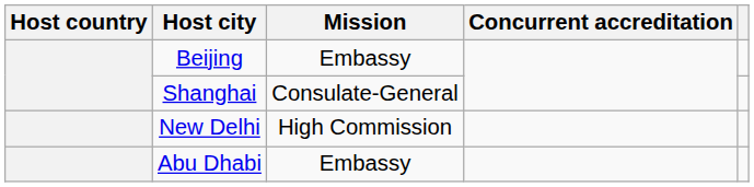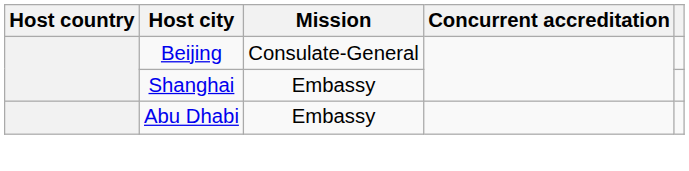Beijing | Mission: Embassy -> Consulate-General
Shanghai | Mission: Consulate-General -> Embassy
- row: New Delhi | High Commission
